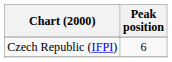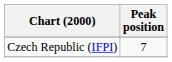Czech Republic (IFPI) | Peak position: 6 -> 7
